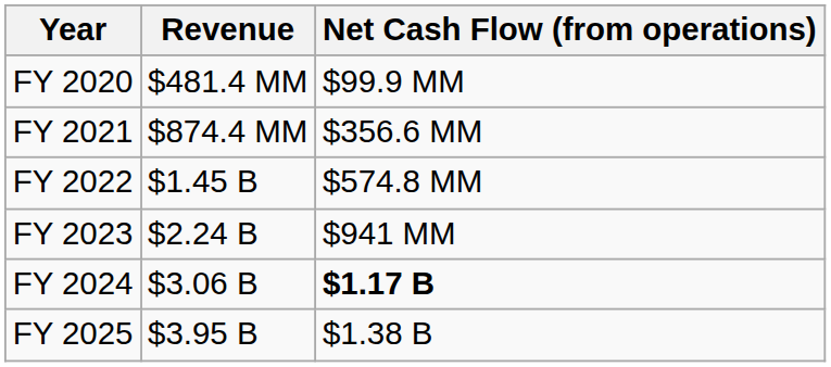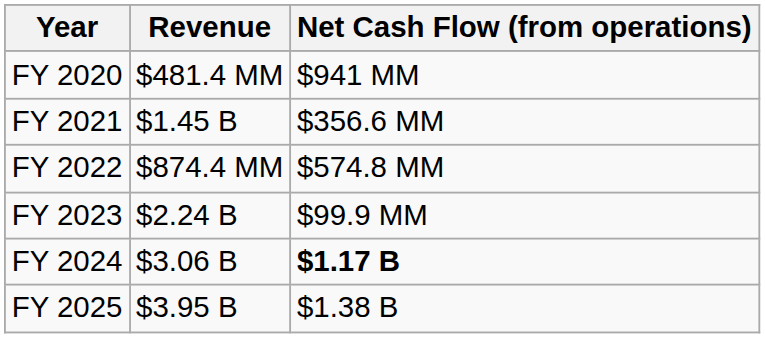FY 2020 | Net Cash Flow (from operations): $99.9 MM -> $941 MM
FY 2021 | Revenue: $874.4 MM -> $1.45 B
FY 2022 | Revenue: $1.45 B -> $874.4 MM
FY 2023 | Net Cash Flow (from operations): $941 MM -> $99.9 MM
